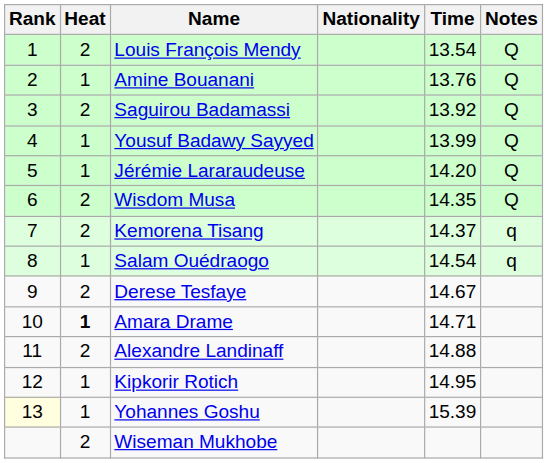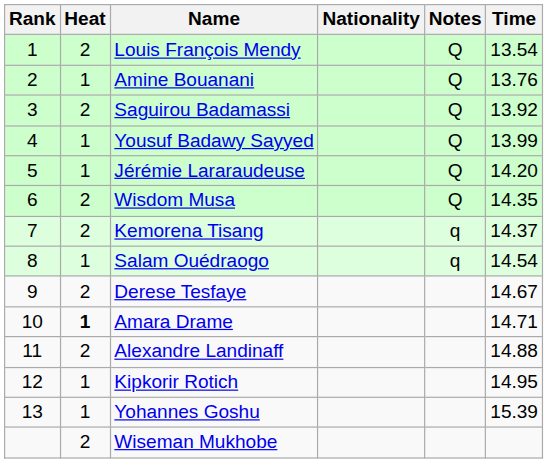columns swapped: Time <-> Notes
Yohannes Goshu | Rank: lightyellow background -> no background
